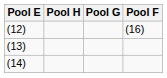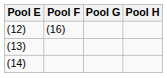columns swapped: Pool F <-> Pool H
